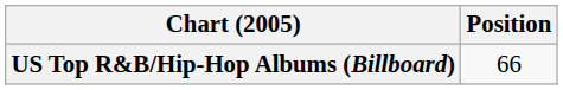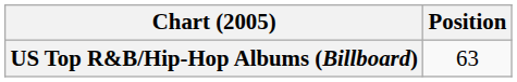US Top R&B/Hip-Hop Albums (Billboard) | Position: 66 -> 63
